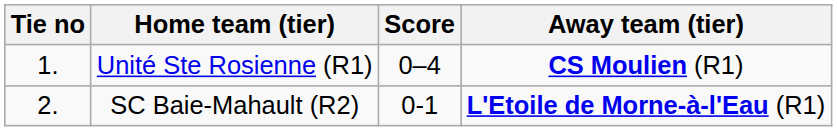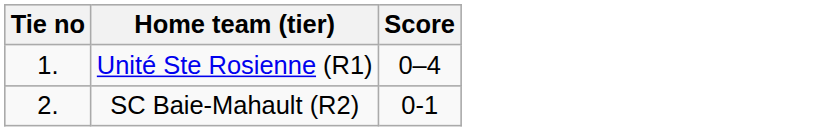- column: Away team (tier) | CS Moulien (R1) | L'Etoile de Morne-à-l'Eau (R1)
